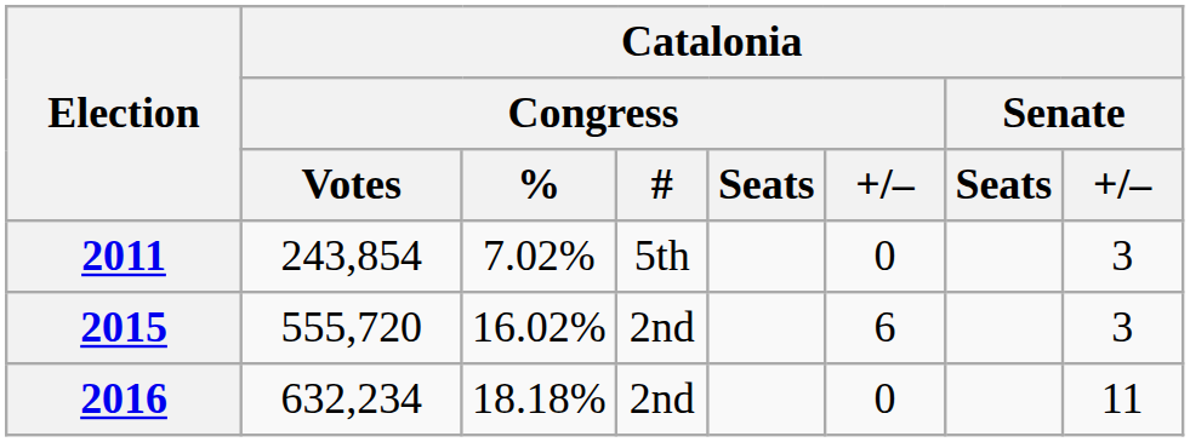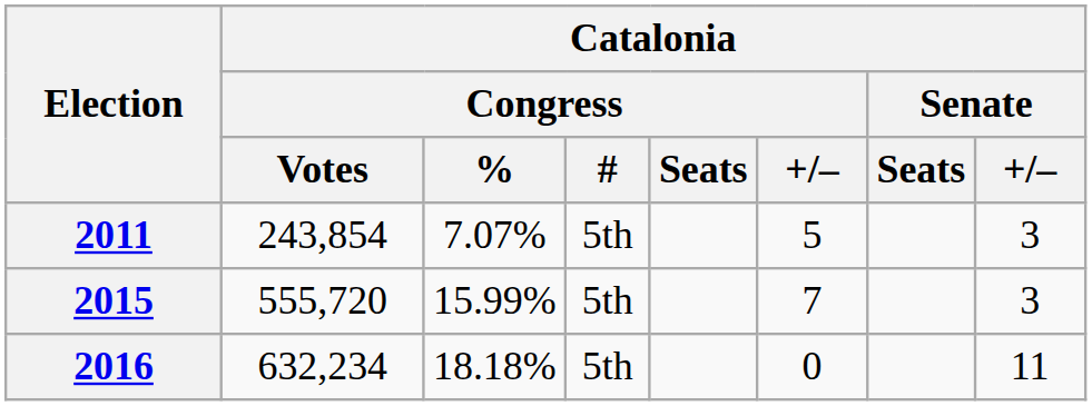2011 | Catalonia / Congress / %: 7.02% -> 7.07%
2011 | Catalonia / Congress / +/–: 0 -> 5
2015 | Catalonia / Congress / %: 16.02% -> 15.99%
2015 | Catalonia / Congress / #: 2nd -> 5th
2015 | Catalonia / Congress / +/–: 6 -> 7
2016 | Catalonia / Congress / #: 2nd -> 5th
